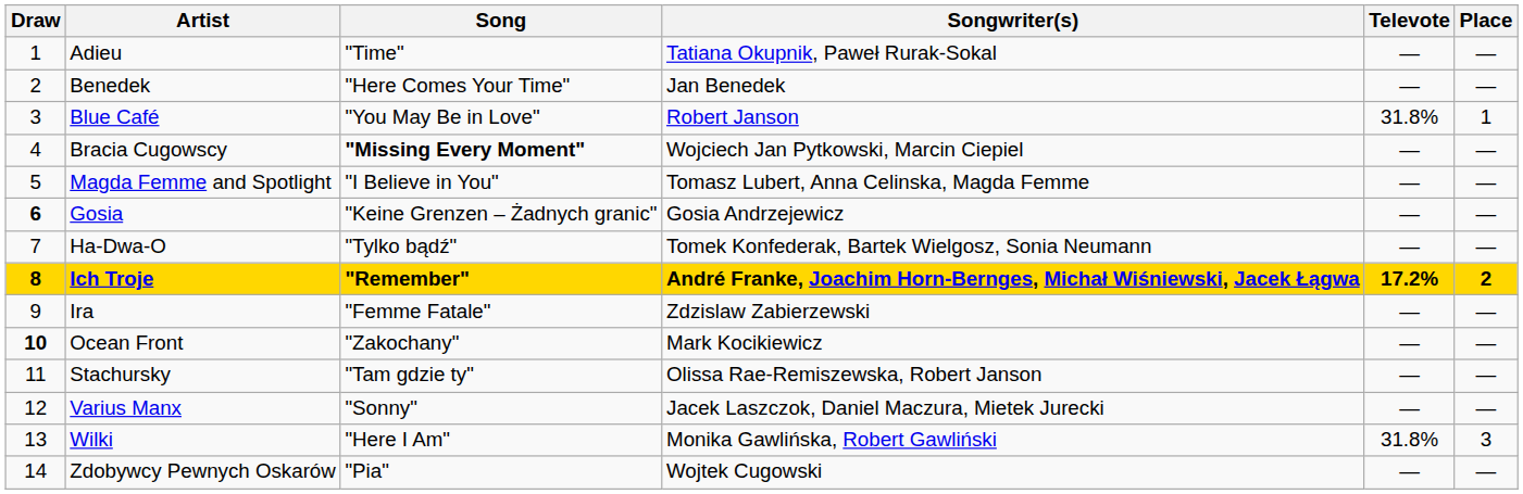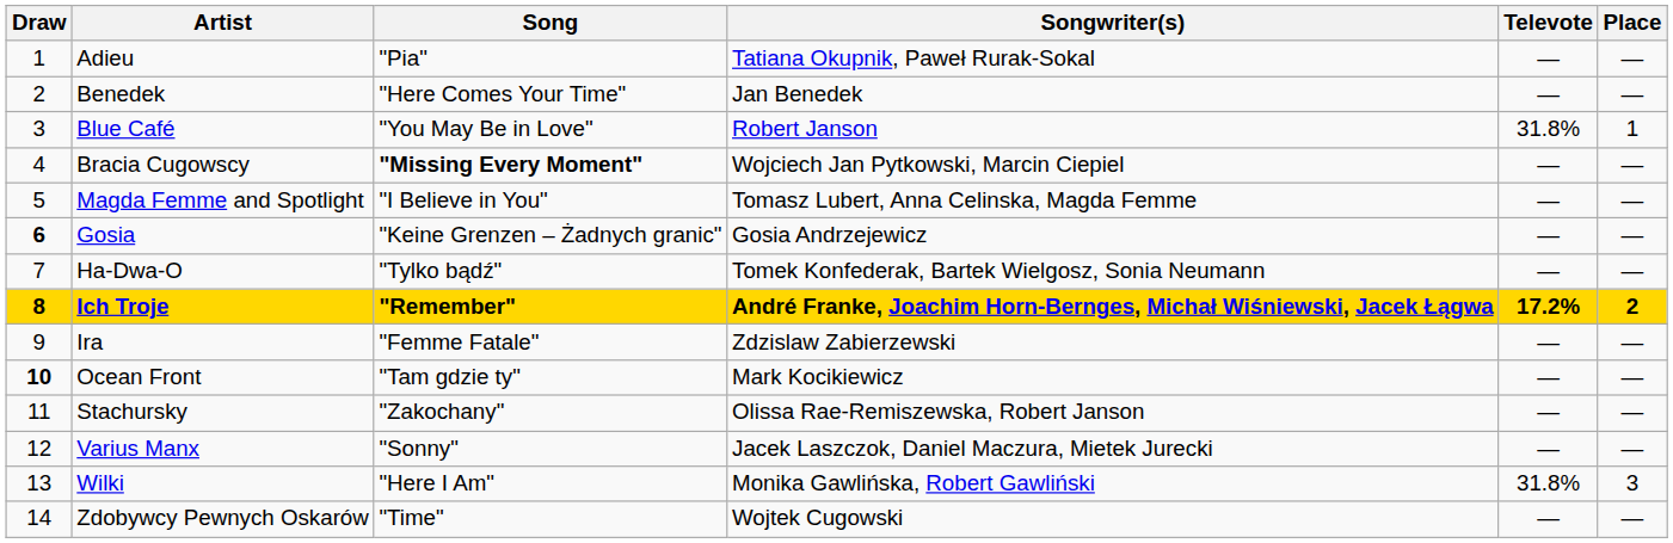Adieu | Song: "Time" -> "Pia"
Ocean Front | Song: "Zakochany" -> "Tam gdzie ty"
Stachursky | Song: "Tam gdzie ty" -> "Zakochany"
Zdobywcy Pewnych Oskarów | Song: "Pia" -> "Time"
